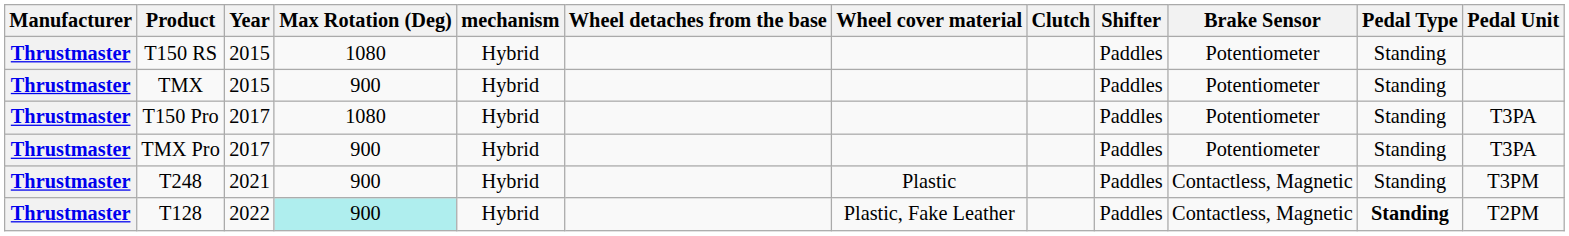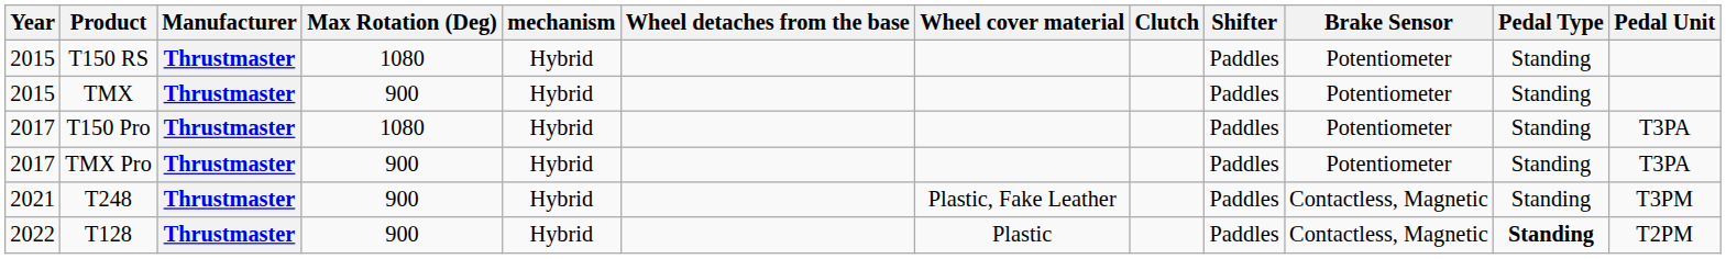columns swapped: Manufacturer <-> Year
T248 | Wheel cover material: Plastic -> Plastic, Fake Leather
T128 | Max Rotation (Deg): paleturquoise background -> no background
T128 | Wheel cover material: Plastic, Fake Leather -> Plastic
